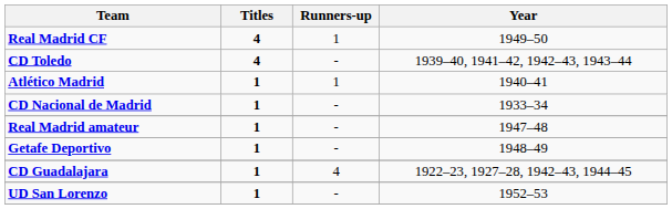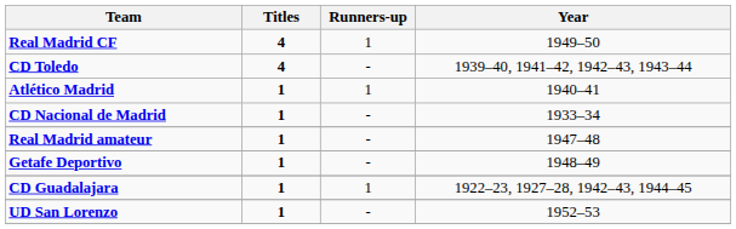CD Guadalajara | Runners-up: 4 -> 1
